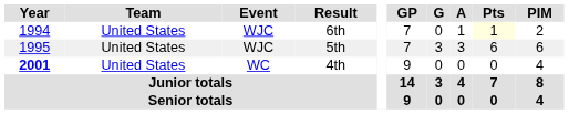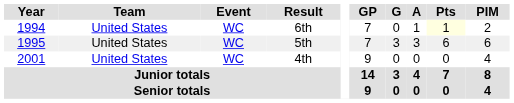6th | Event: WJC -> WC
5th | Event: WJC -> WC
4th | Year: bold -> normal
